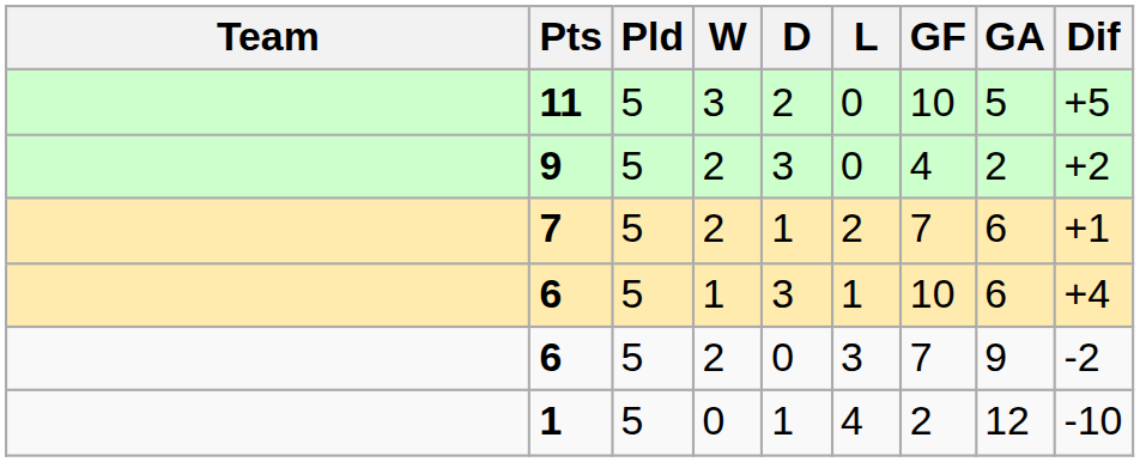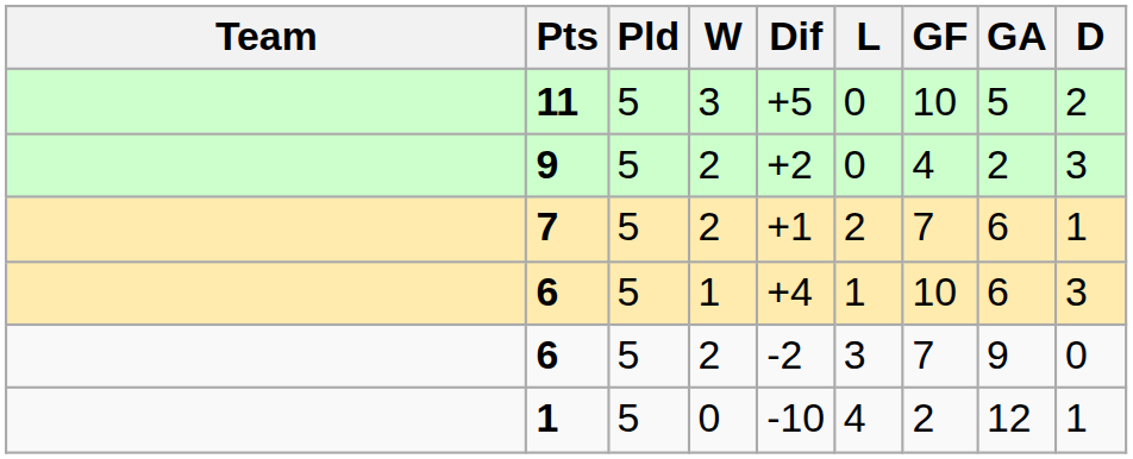columns swapped: D <-> Dif
